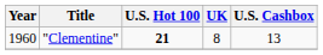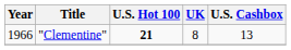"Clementine" | Year: 1960 -> 1966
